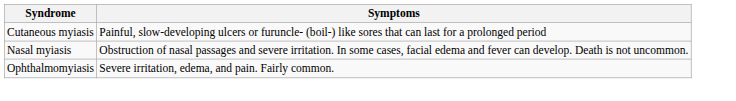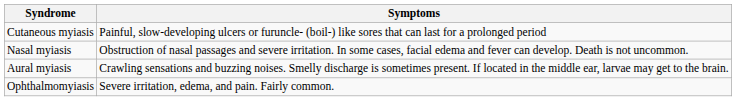+ row: Aural myiasis | Crawling sensations and buzzing noises. Smelly discharge is sometimes present. If located in the middle ear, larvae may get to the brain.
